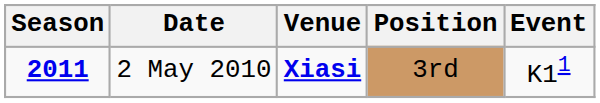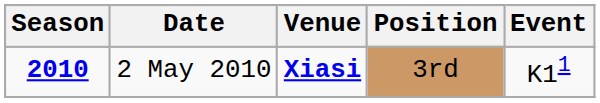2 May 2010 | Season: 2011 -> 2010
